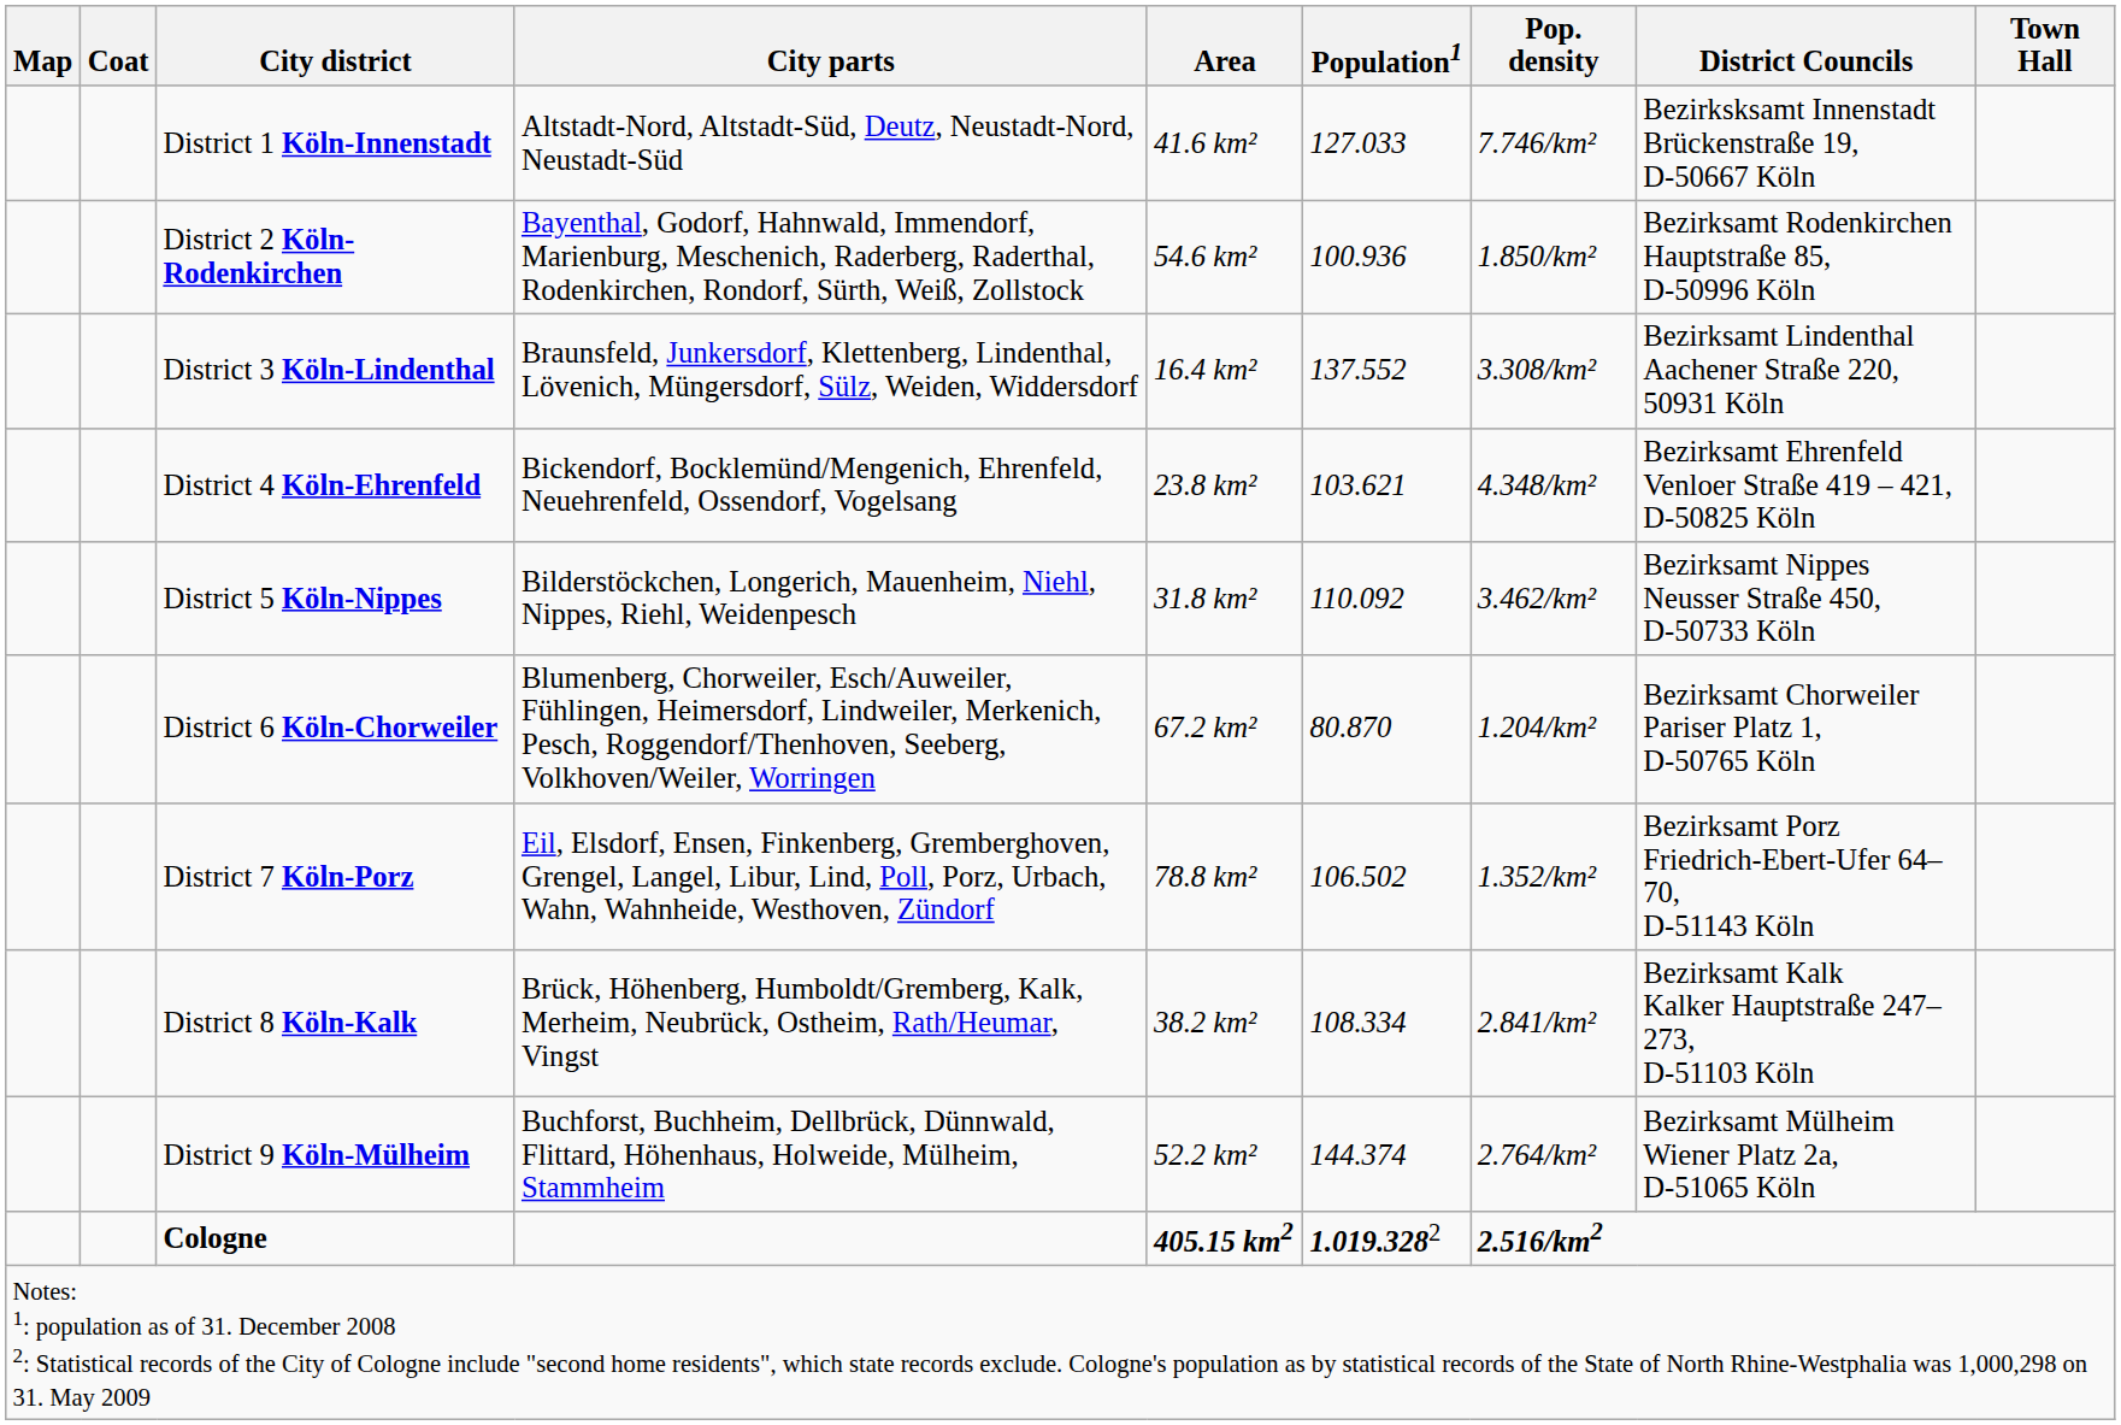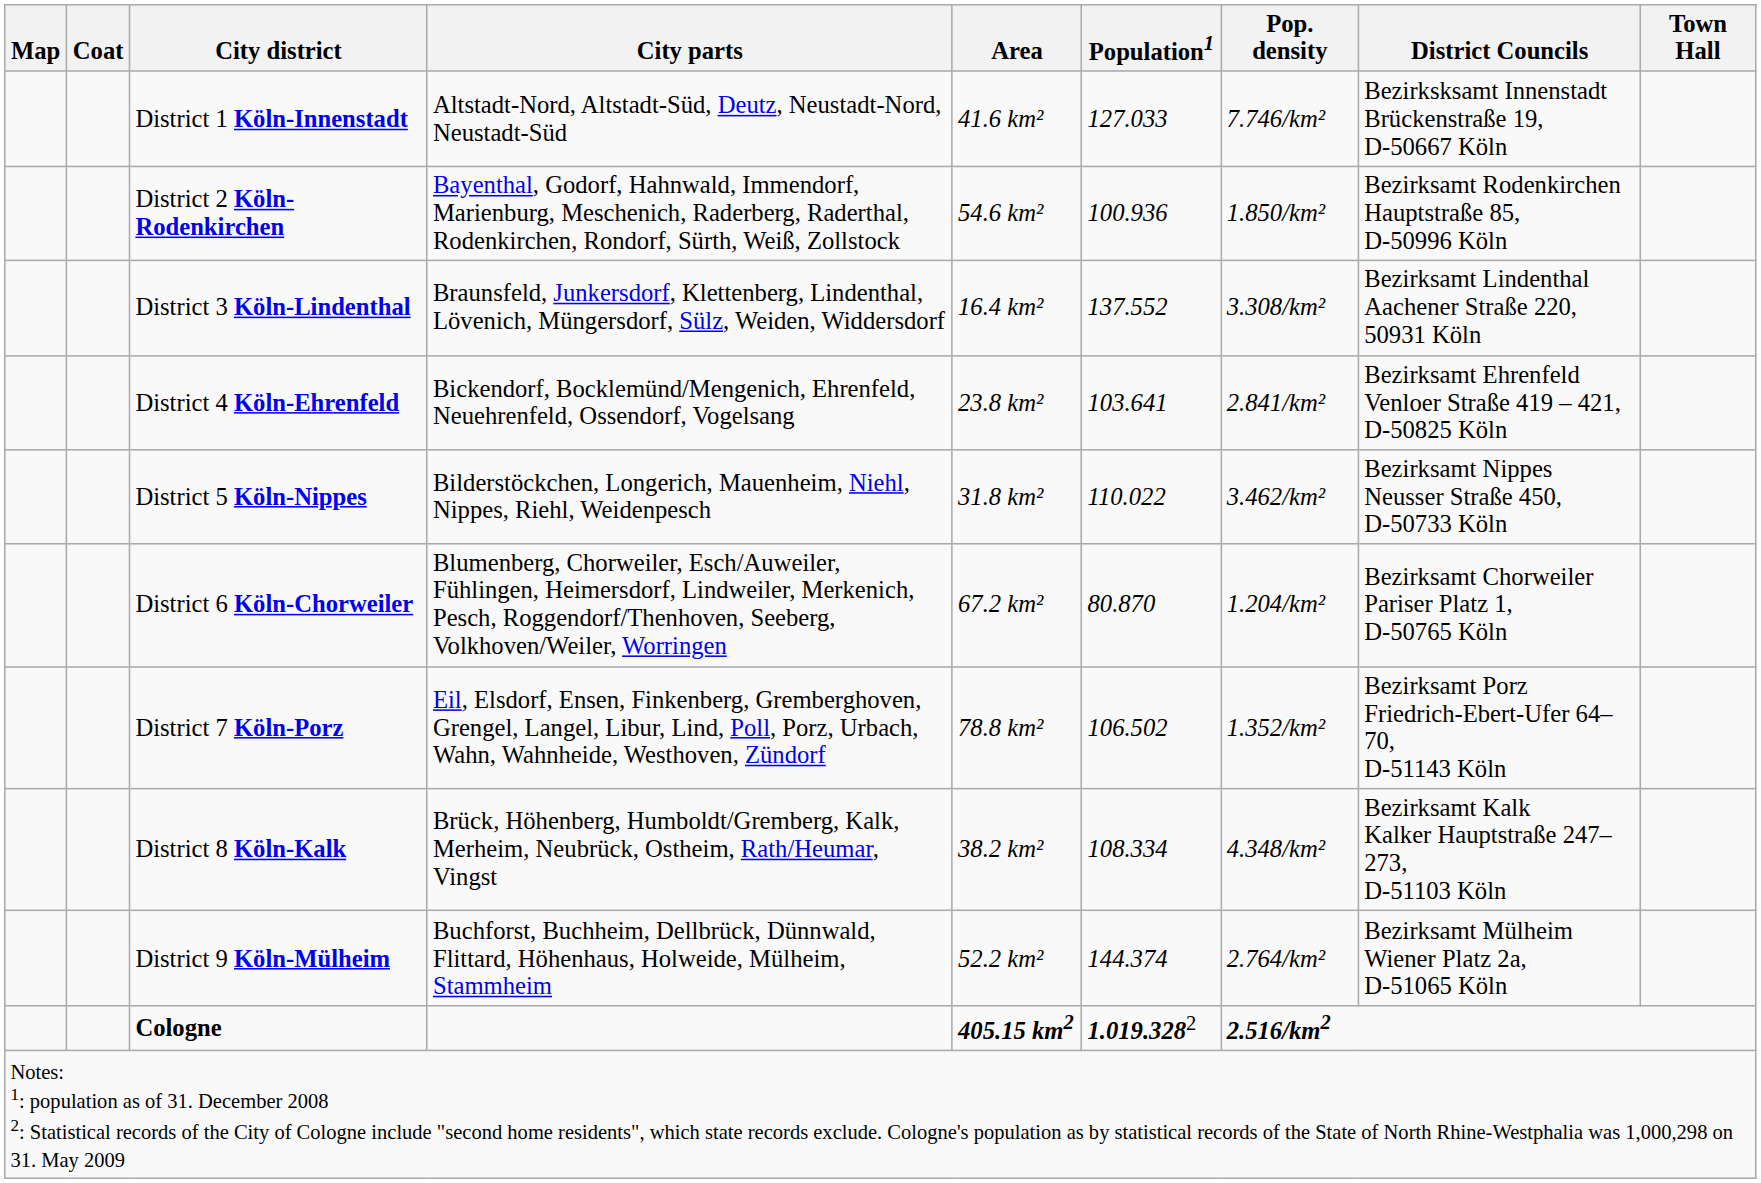District 4 Köln-Ehrenfeld | Population1: 103.621 -> 103.641
District 4 Köln-Ehrenfeld | Pop. density: 4.348/km² -> 2.841/km²
District 5 Köln-Nippes | Population1: 110.092 -> 110.022
District 8 Köln-Kalk | Pop. density: 2.841/km² -> 4.348/km²
